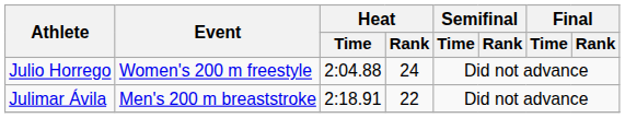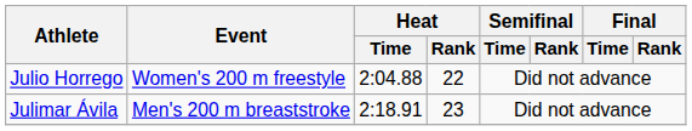Julio Horrego | Heat / Rank: 24 -> 22
Julimar Ávila | Heat / Rank: 22 -> 23
